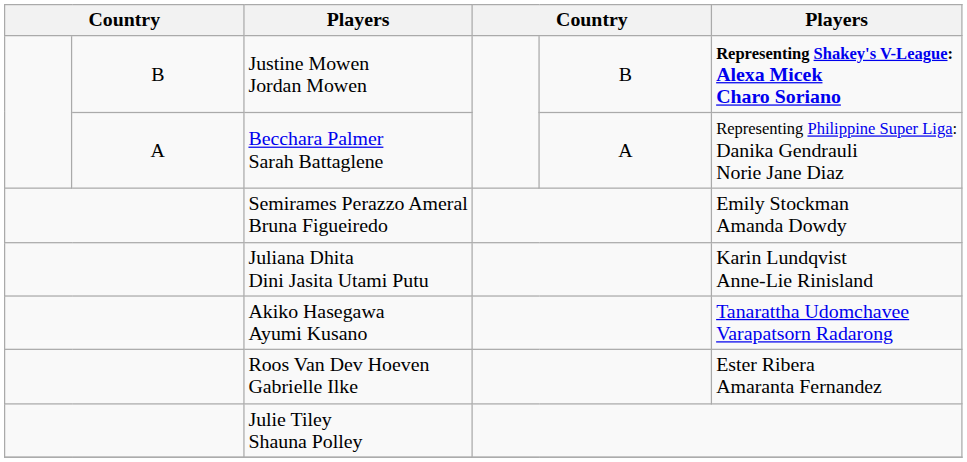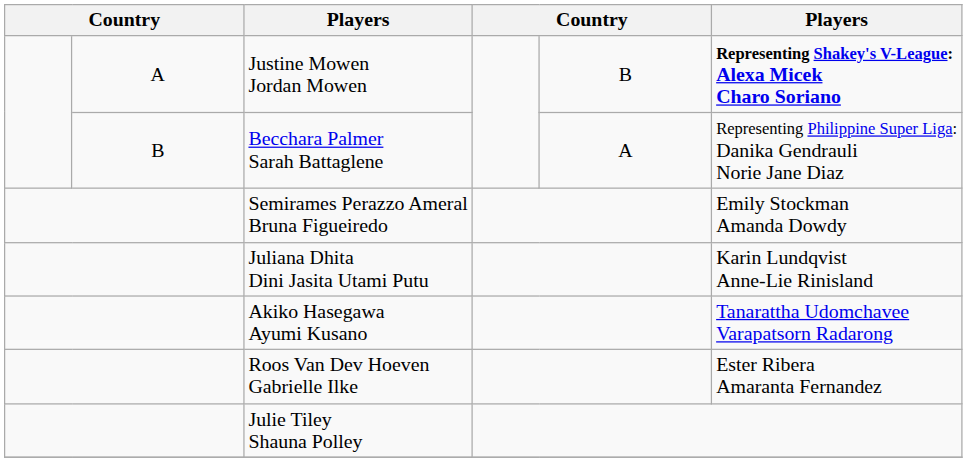Justine Mowen Jordan Mowen | column 2: B -> A
Becchara Palmer Sarah Battaglene | column 2: A -> B
